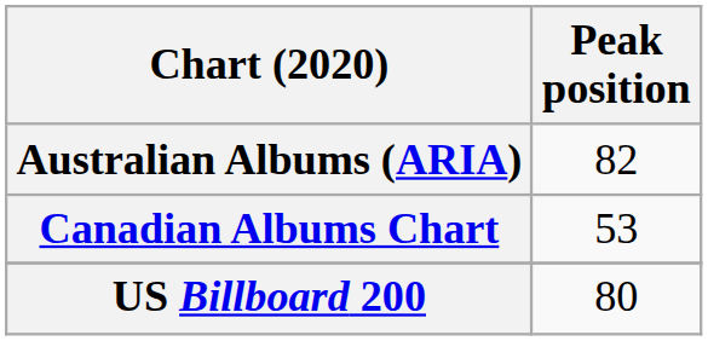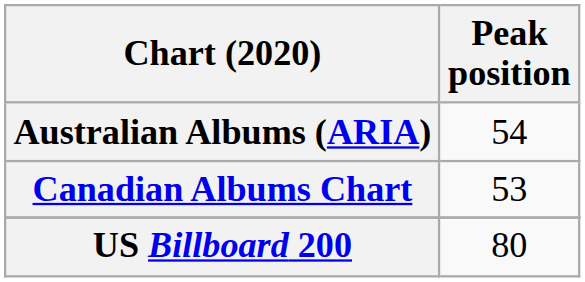Australian Albums (ARIA) | Peak position: 82 -> 54
